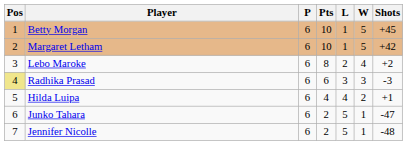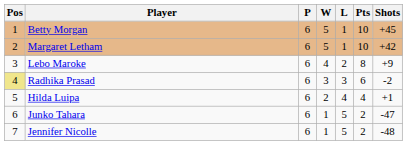columns swapped: W <-> Pts
Lebo Maroke | Shots: +2 -> +9
Radhika Prasad | Shots: -3 -> -2
